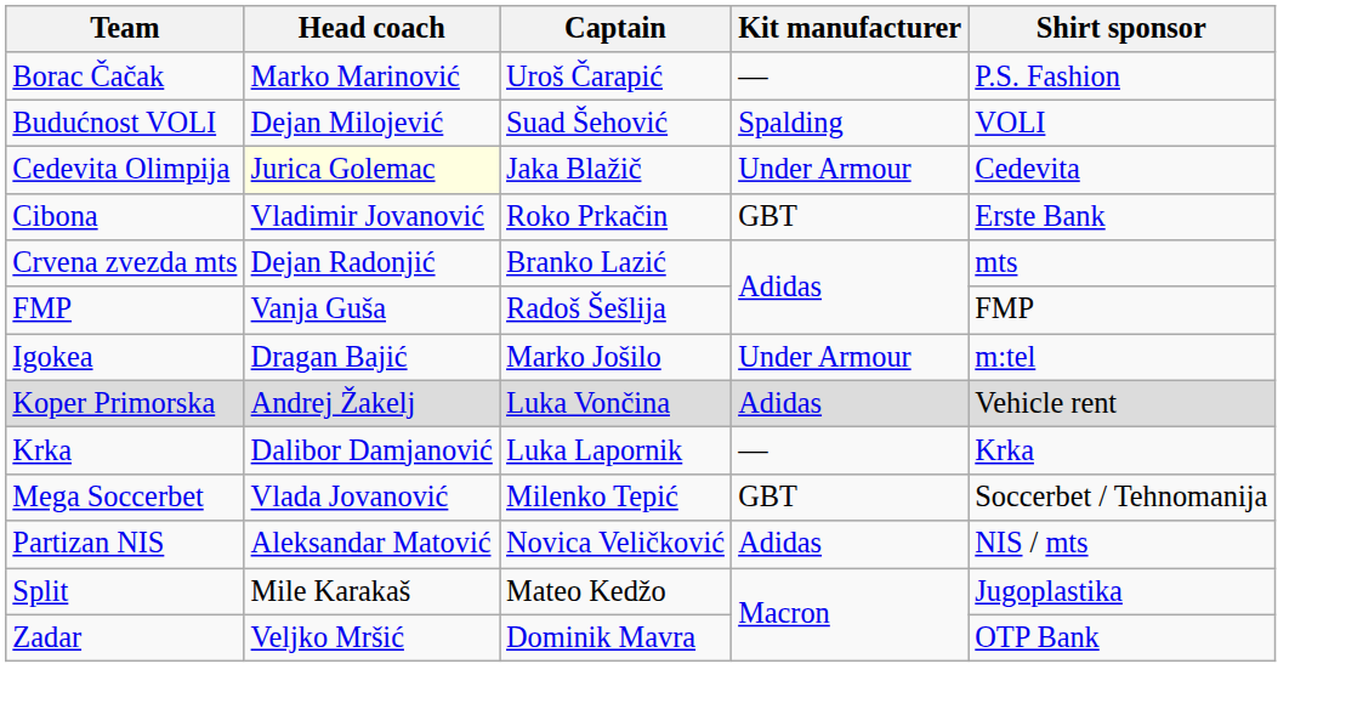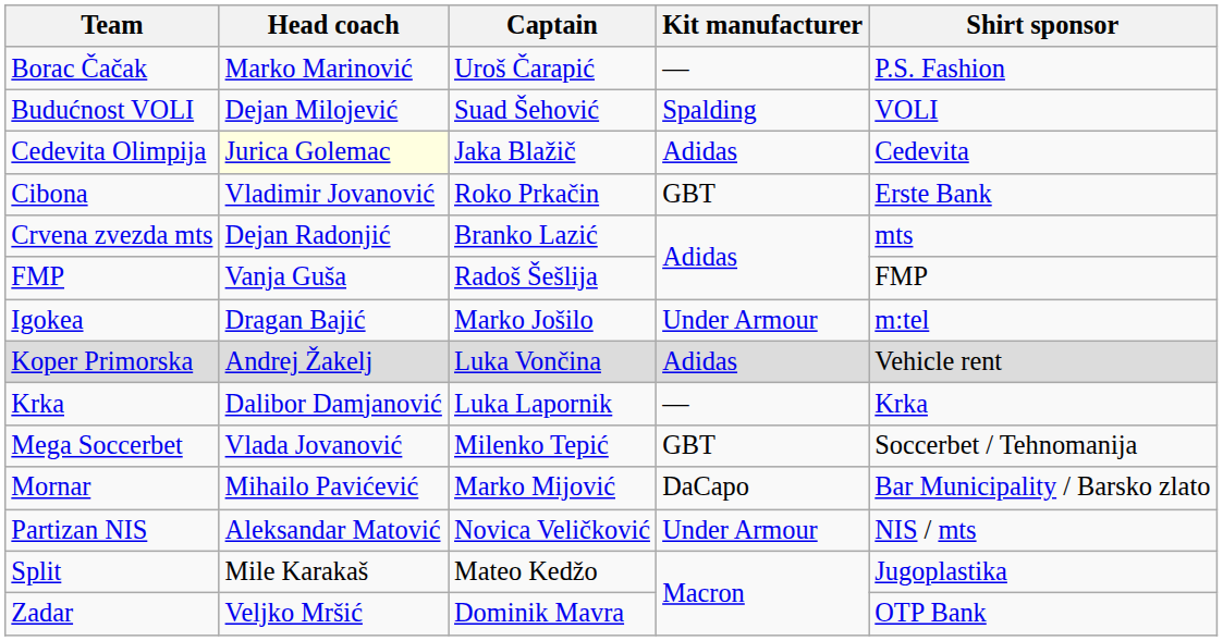Cedevita Olimpija | Kit manufacturer: Under Armour -> Adidas
+ row: Mornar | Mihailo Pavićević | Marko Mijović | DaCapo | Bar Municipality / Barsko zlato
Partizan NIS | Kit manufacturer: Adidas -> Under Armour
